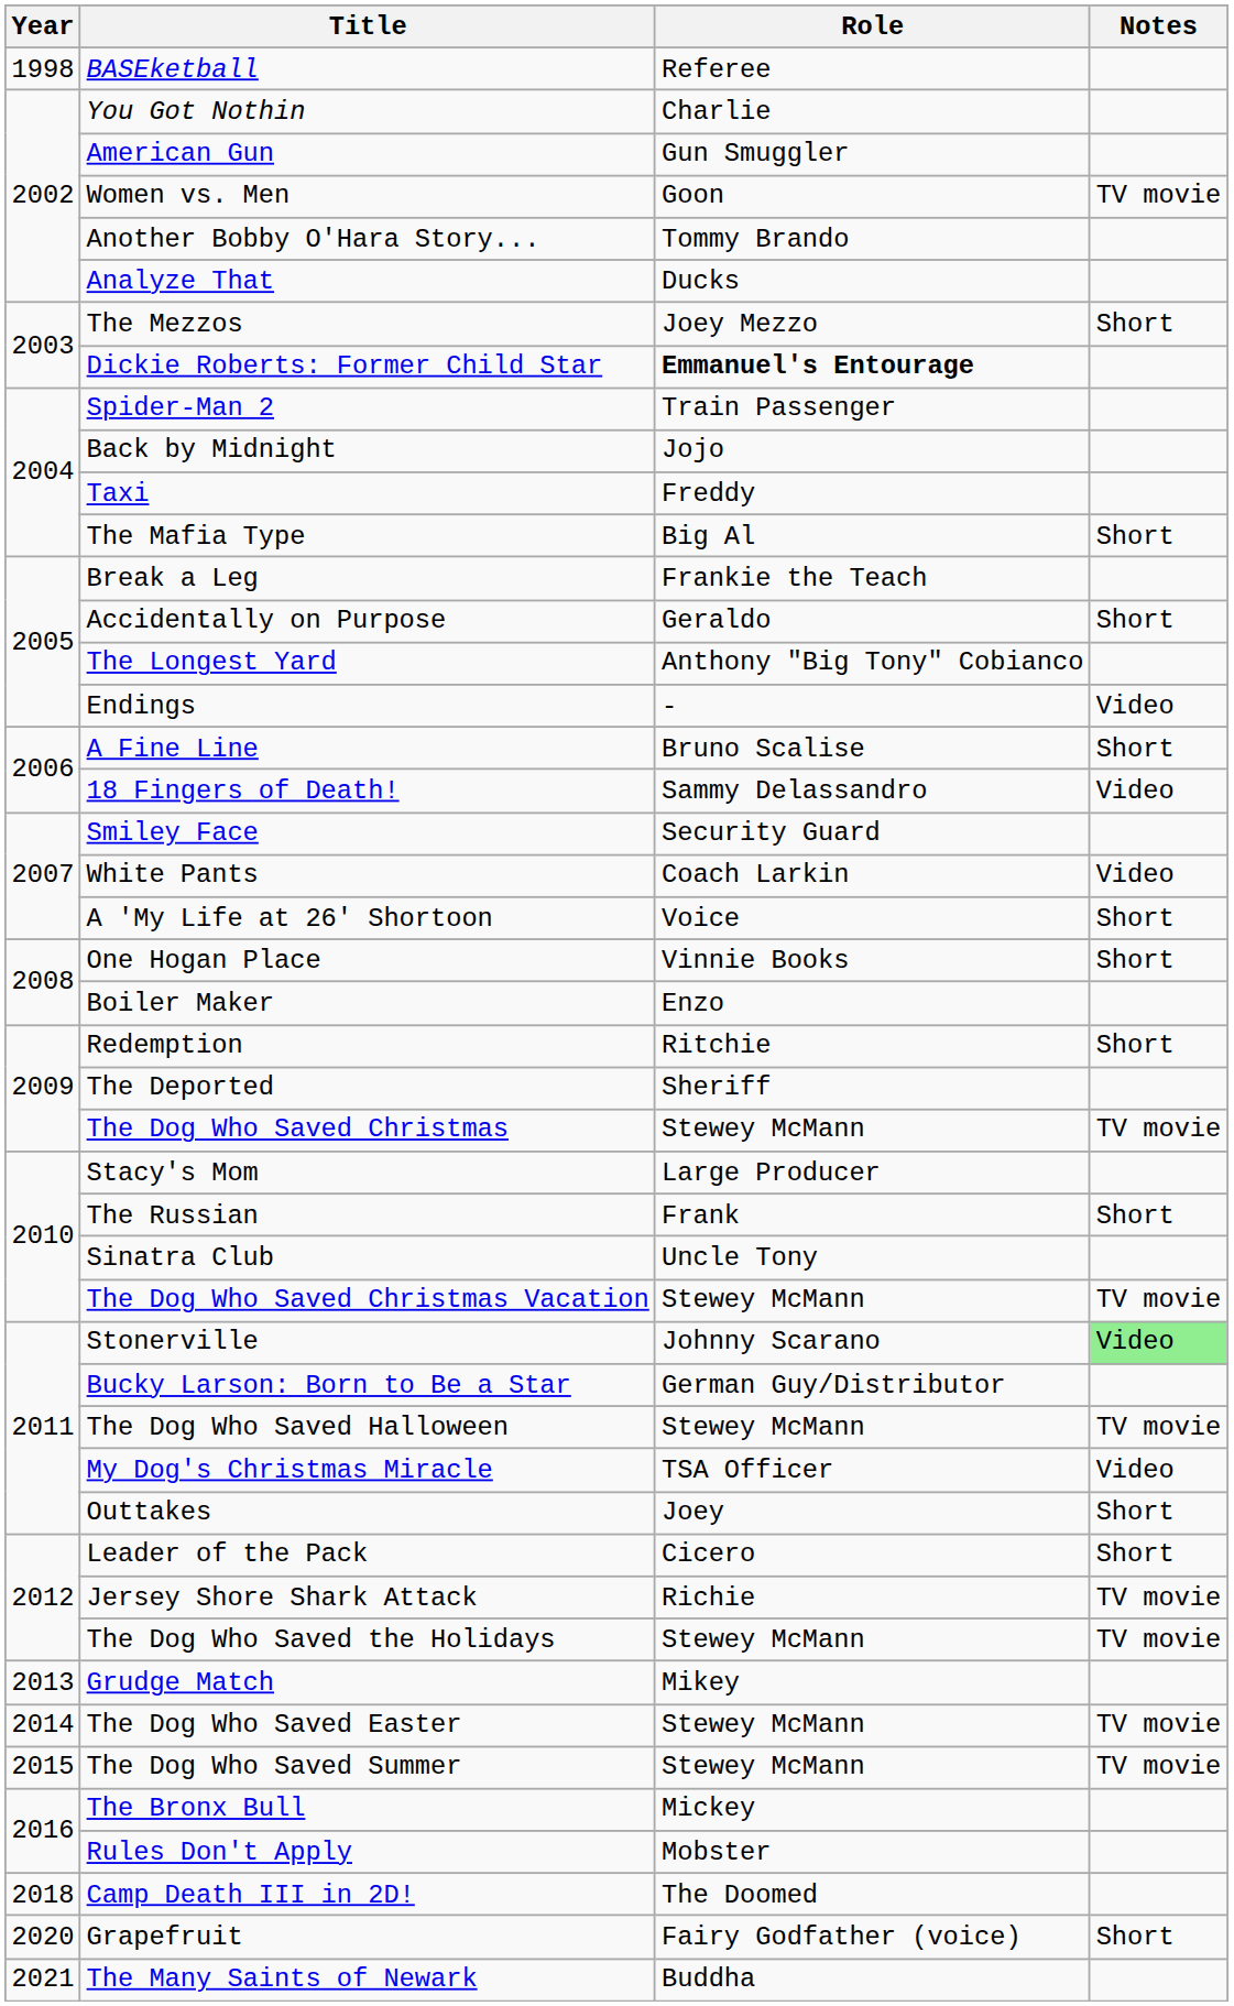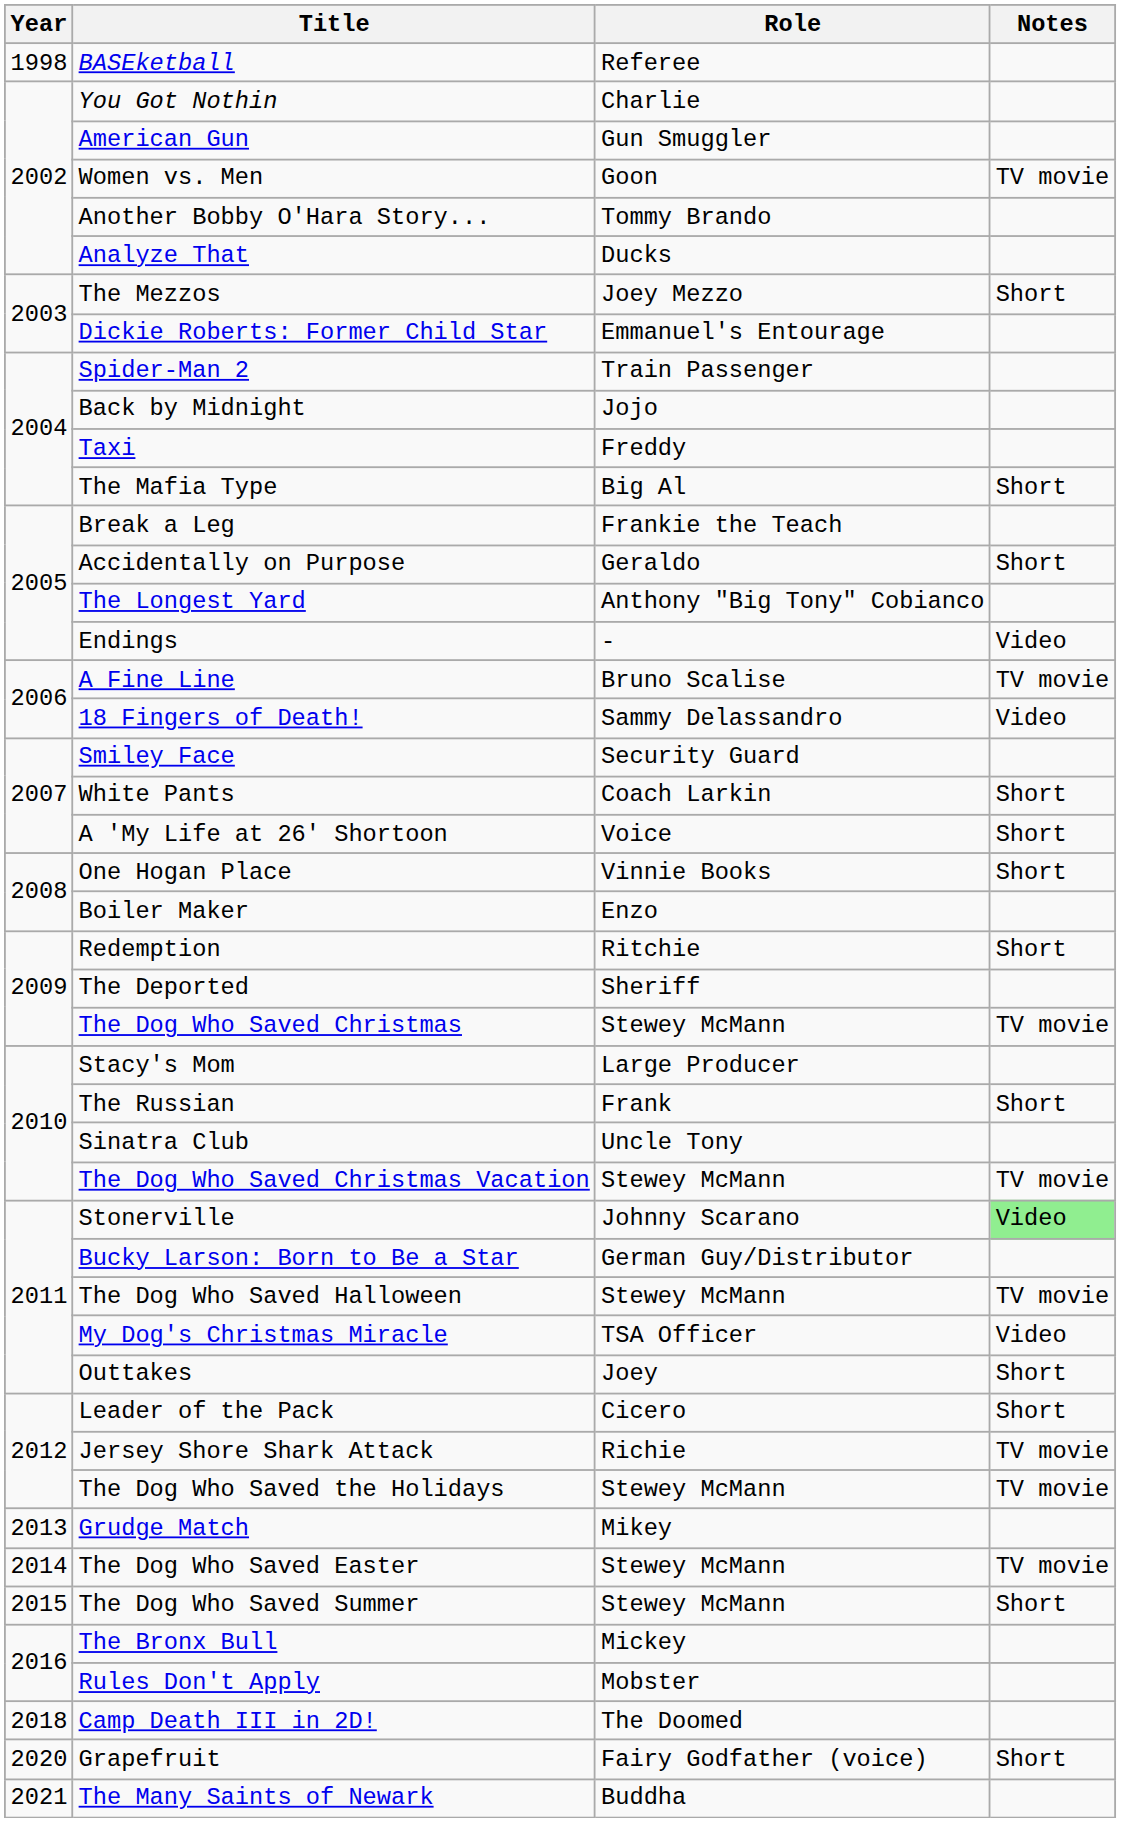Dickie Roberts: Former Child Star | Role: bold -> normal
A Fine Line | Notes: Short -> TV movie
White Pants | Notes: Video -> Short
The Dog Who Saved Summer | Notes: TV movie -> Short
